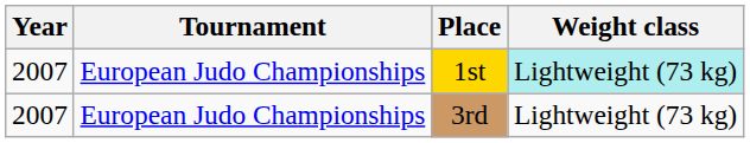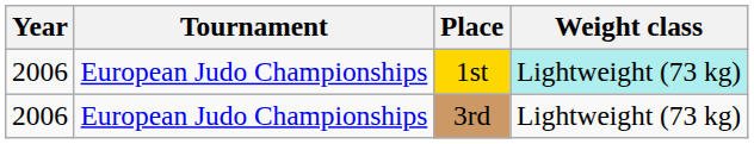1st | Year: 2007 -> 2006
3rd | Year: 2007 -> 2006
